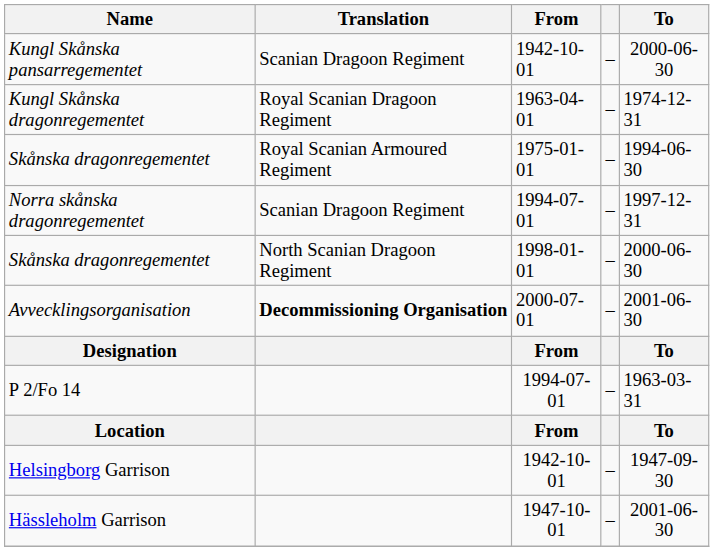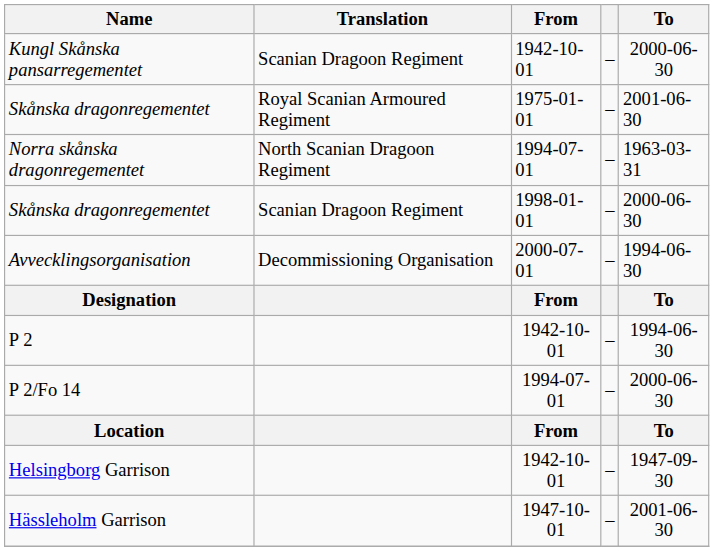- row: Kungl Skånska dragonregementet | Royal Scanian Dragoon Regiment | 1963-04-01 | – | 1974-12-31
Skånska dragonregementet / 1975-01-01 | To: 1994-06-30 -> 2001-06-30
Norra skånska dragonregementet | Translation: Scanian Dragoon Regiment -> North Scanian Dragoon Regiment
Norra skånska dragonregementet | To: 1997-12-31 -> 1963-03-31
Skånska dragonregementet / 1998-01-01 | Translation: North Scanian Dragoon Regiment -> Scanian Dragoon Regiment
Avvecklingsorganisation | Translation: bold -> normal
Avvecklingsorganisation | To: 2001-06-30 -> 1994-06-30
+ row: P 2 | 1942-10-01 | – | 1994-06-30
P 2/Fo 14 | To: 1963-03-31 -> 2000-06-30
